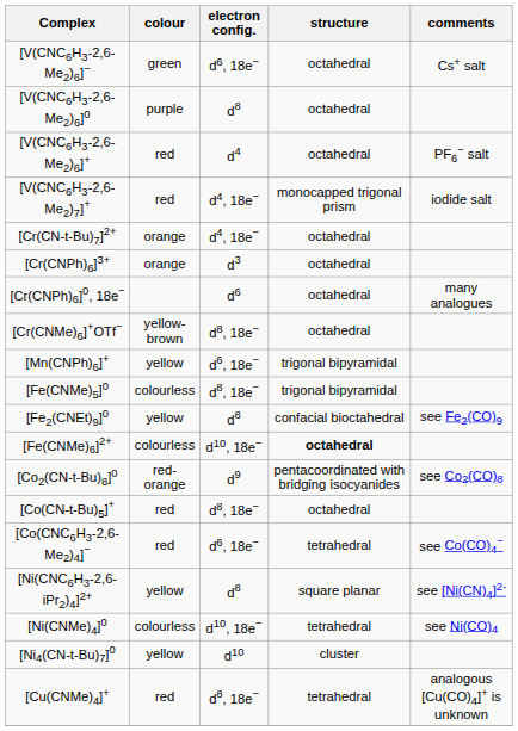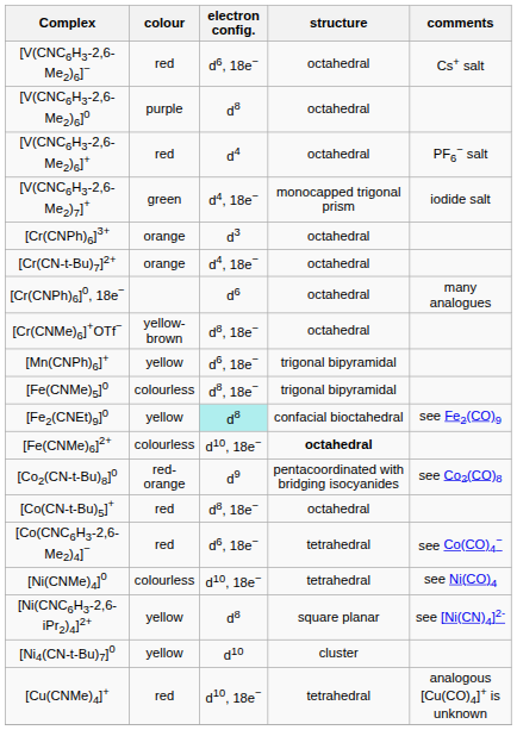[V(CNC6H3-2,6-Me2)6]− | colour: green -> red
[V(CNC6H3-2,6-Me2)7]+ | colour: red -> green
rows swapped: [Cr(CNPh)6]3+ <-> [Cr(CN-t-Bu)7]2+
[Fe2(CNEt)9]0 | electron config.: no background -> paleturquoise background
rows swapped: [Ni(CNMe)4]0 <-> [Ni(CNC6H3-2,6-iPr2)4]2+
[Cu(CNMe)4]+ | electron config.: d8, 18e− -> d10, 18e−
